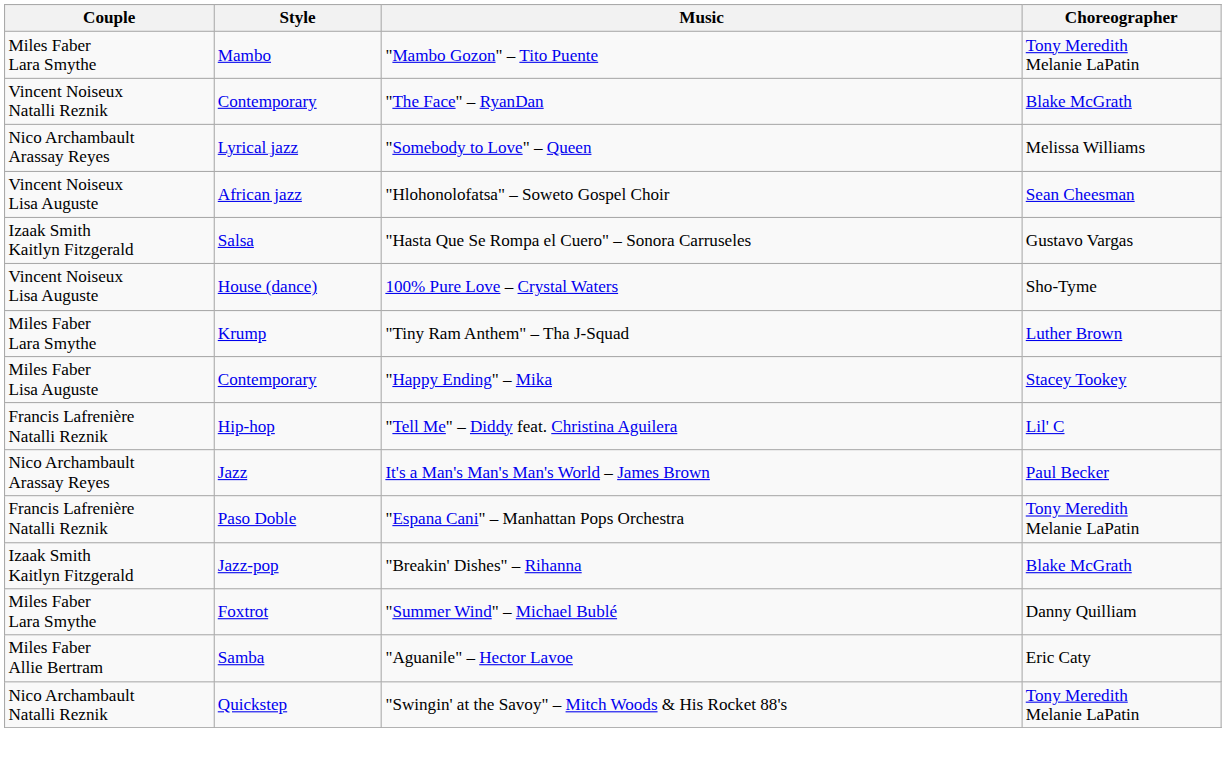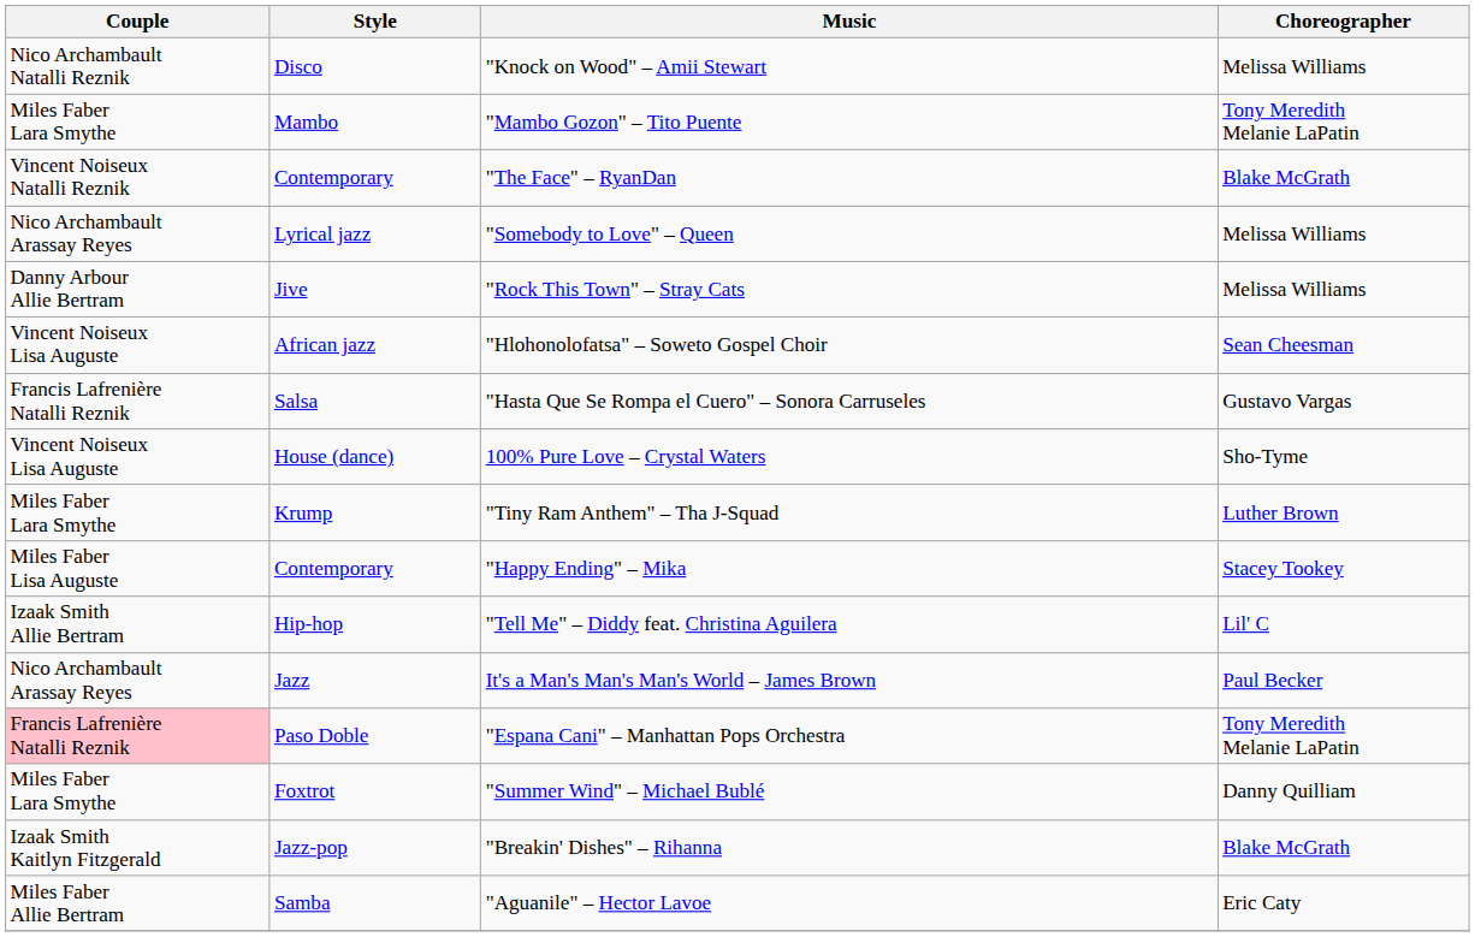+ row: Nico Archambault Natalli Reznik | Disco | "Knock on Wood" – Amii Stewart | Melissa Williams
+ row: Danny Arbour Allie Bertram | Jive | "Rock This Town" – Stray Cats | Melissa Williams
"Hasta Que Se Rompa el Cuero" – Sonora Carruseles | Couple: Izaak Smith Kaitlyn Fitzgerald -> Francis Lafrenière Natalli Reznik
"Tell Me" – Diddy feat. Christina Aguilera | Couple: Francis Lafrenière Natalli Reznik -> Izaak Smith Allie Bertram
"Espana Cani" – Manhattan Pops Orchestra | Couple: no background -> pink background
rows swapped: "Summer Wind" – Michael Bublé <-> "Breakin' Dishes" – Rihanna
- row: Nico Archambault Natalli Reznik | Quickstep | "Swingin' at the Savoy" – Mitch Woods & His Rocket 88's | Tony Meredith Melanie LaPatin
